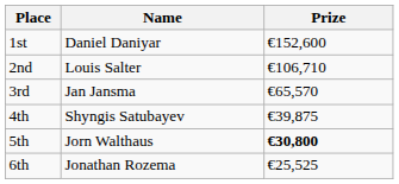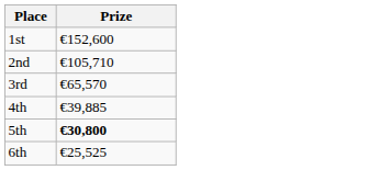- column: Name | Daniel Daniyar | Louis Salter | Jan Jansma | Shyngis Satubayev | Jorn Walthaus | Jonathan Rozema
2nd | Prize: €106,710 -> €105,710
4th | Prize: €39,875 -> €39,885
